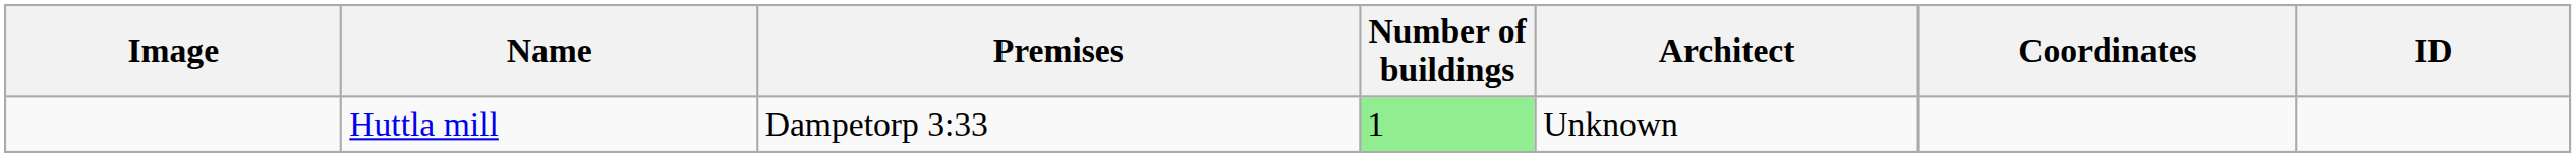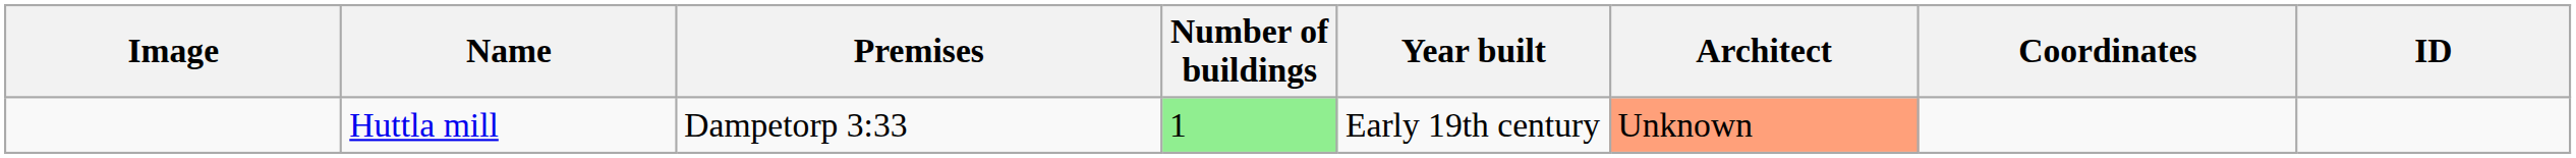+ column: Year built | Early 19th century
Huttla mill | Architect: no background -> lightsalmon background
